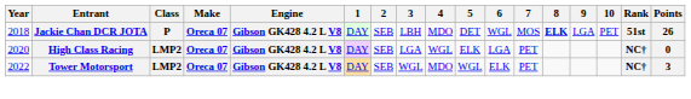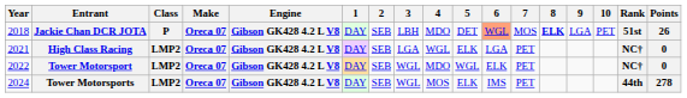Jackie Chan DCR JOTA | 6: no background -> lightsalmon background
High Class Racing | Year: 2020 -> 2021
Tower Motorsport | Points: 3 -> 0
+ row: 2024 | Tower Motorsports | LMP2 | Oreca 07 | Gibson GK428 4.2 L V8 | DAY | SEB | WGL | MOS | ELK | IMS | PET | 44th | 278
